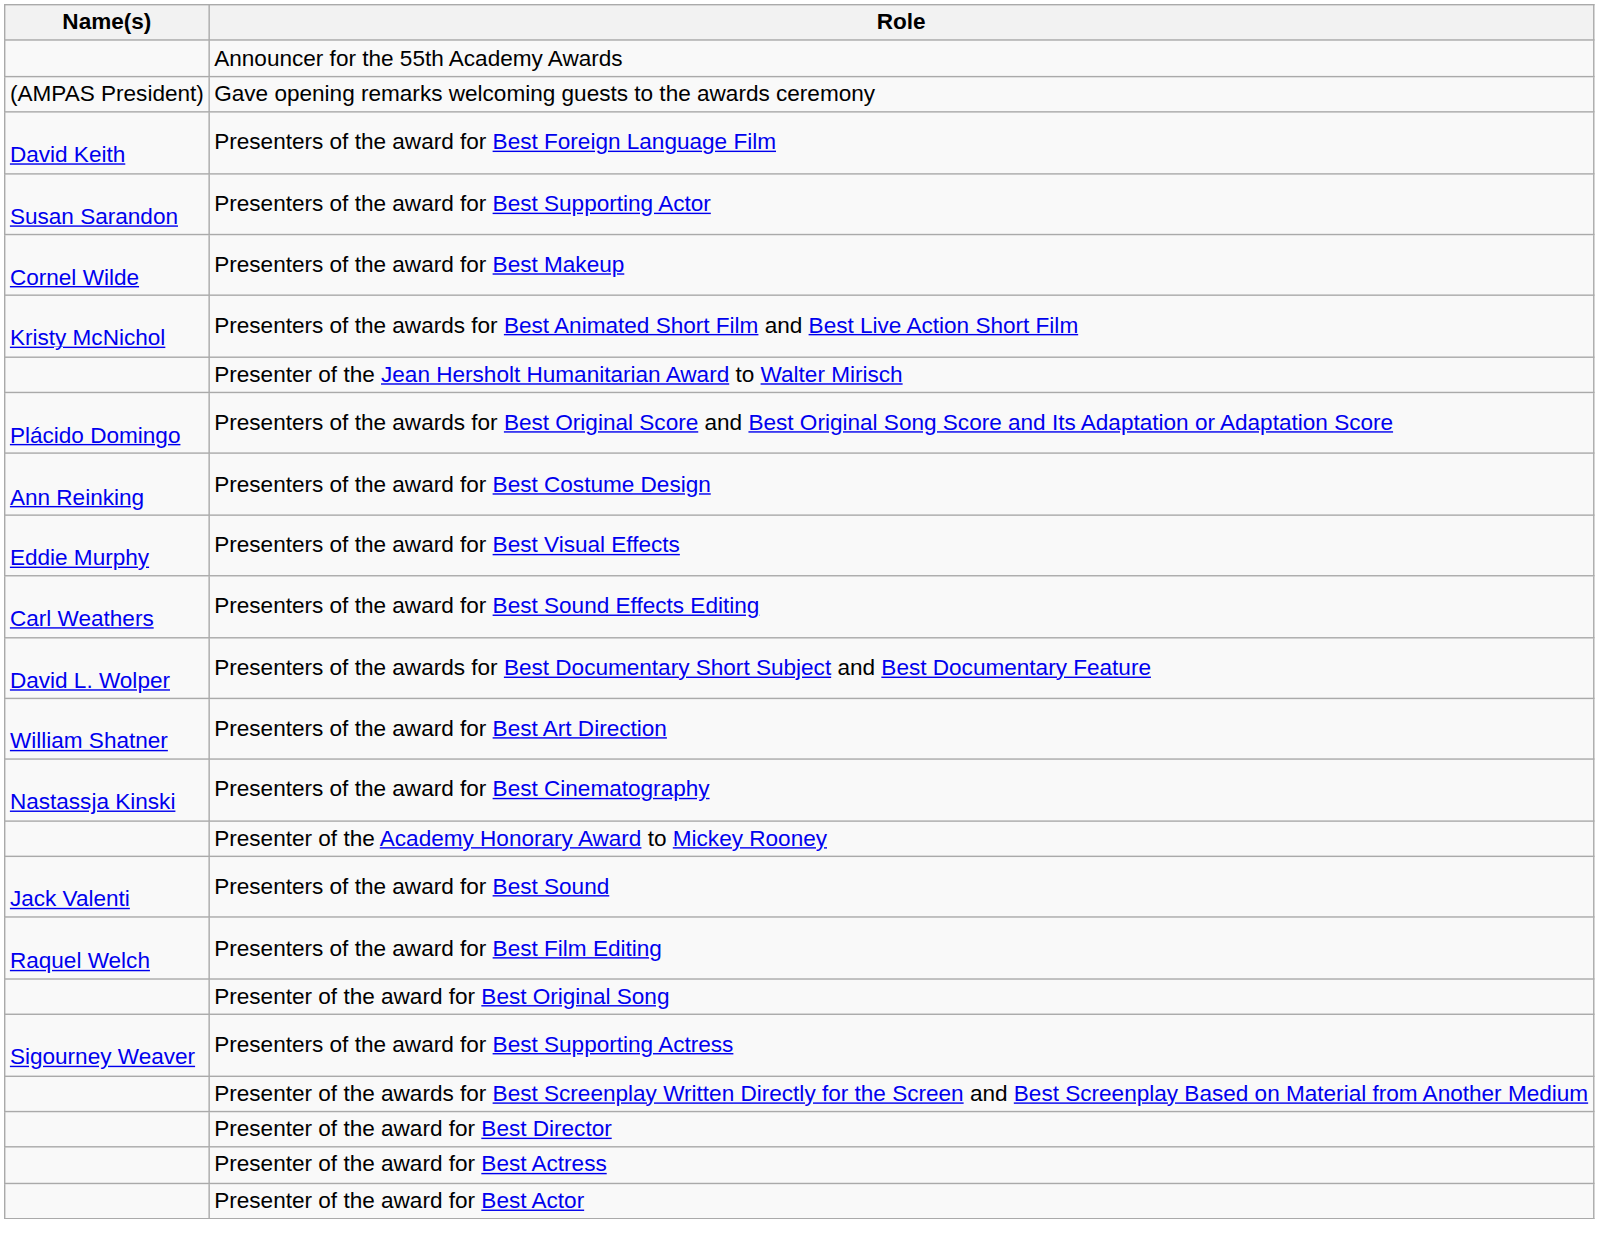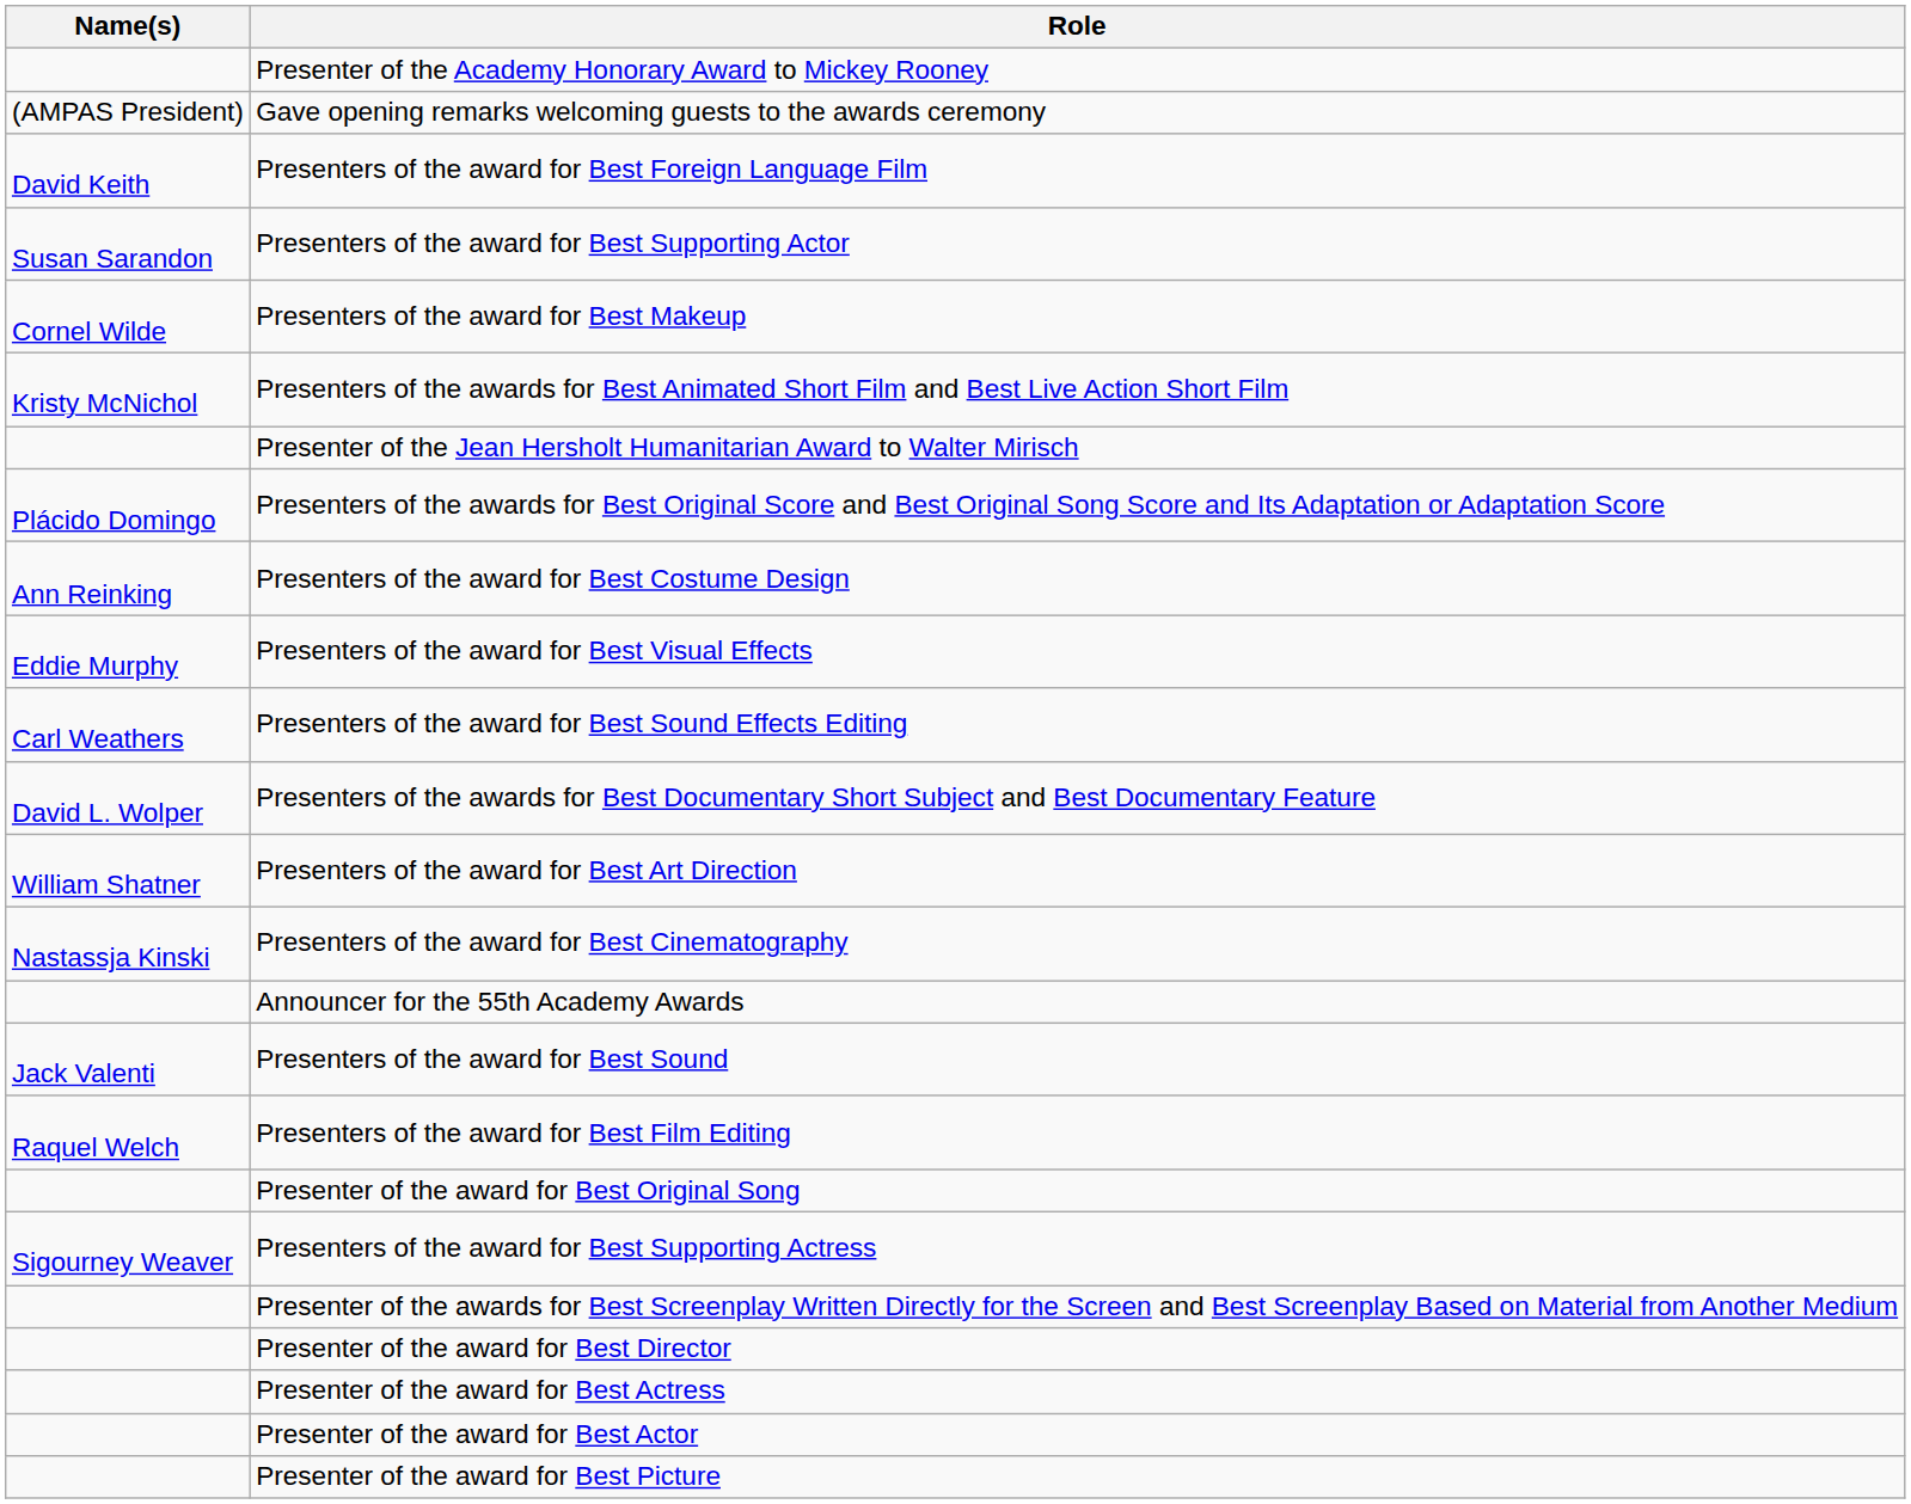rows swapped: Announcer for the 55th Academy Awards <-> Presenter of the Academy Honorary Award to Mickey Rooney
+ row: Presenter of the award for Best Picture
